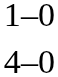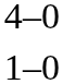rows swapped: 4–0 <-> 1–0
